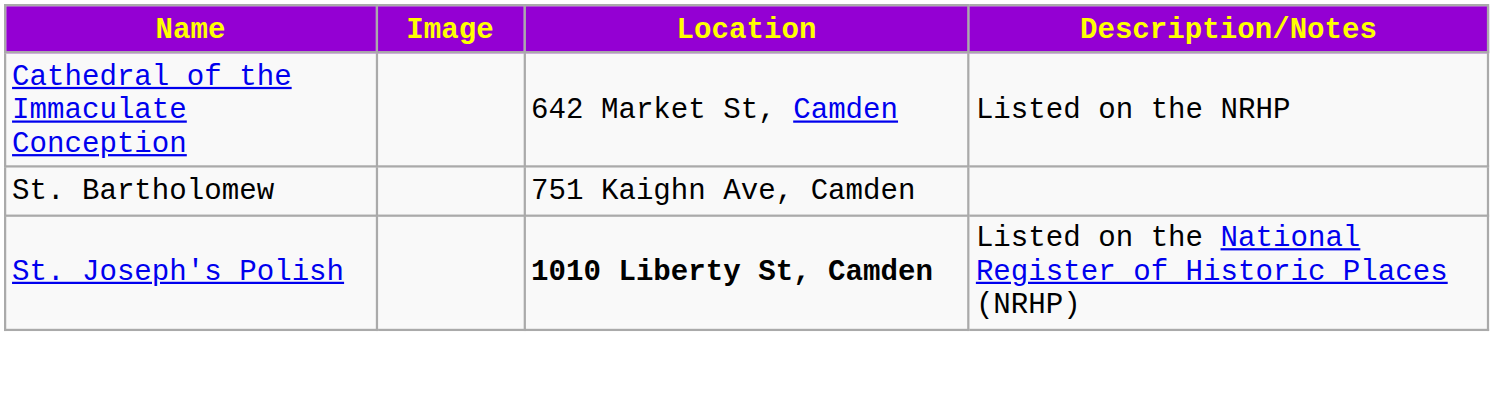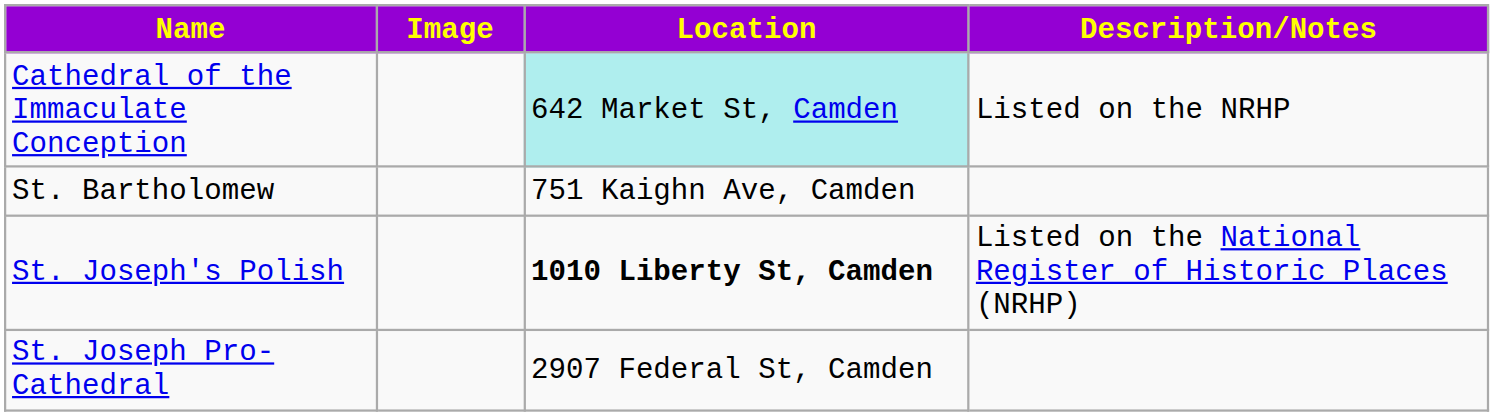Cathedral of the Immaculate Conception | Location: no background -> paleturquoise background
+ row: St. Joseph Pro-Cathedral | 2907 Federal St, Camden
